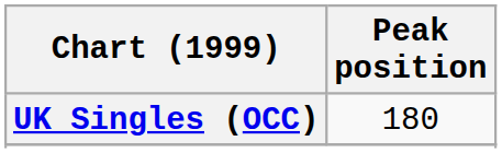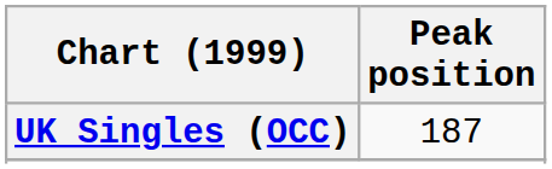UK Singles (OCC) | Peak position: 180 -> 187
